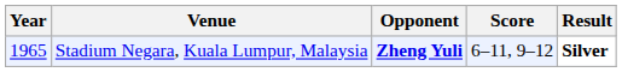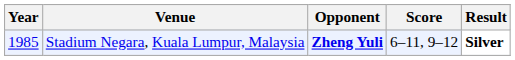Stadium Negara, Kuala Lumpur, Malaysia | Year: 1965 -> 1985
